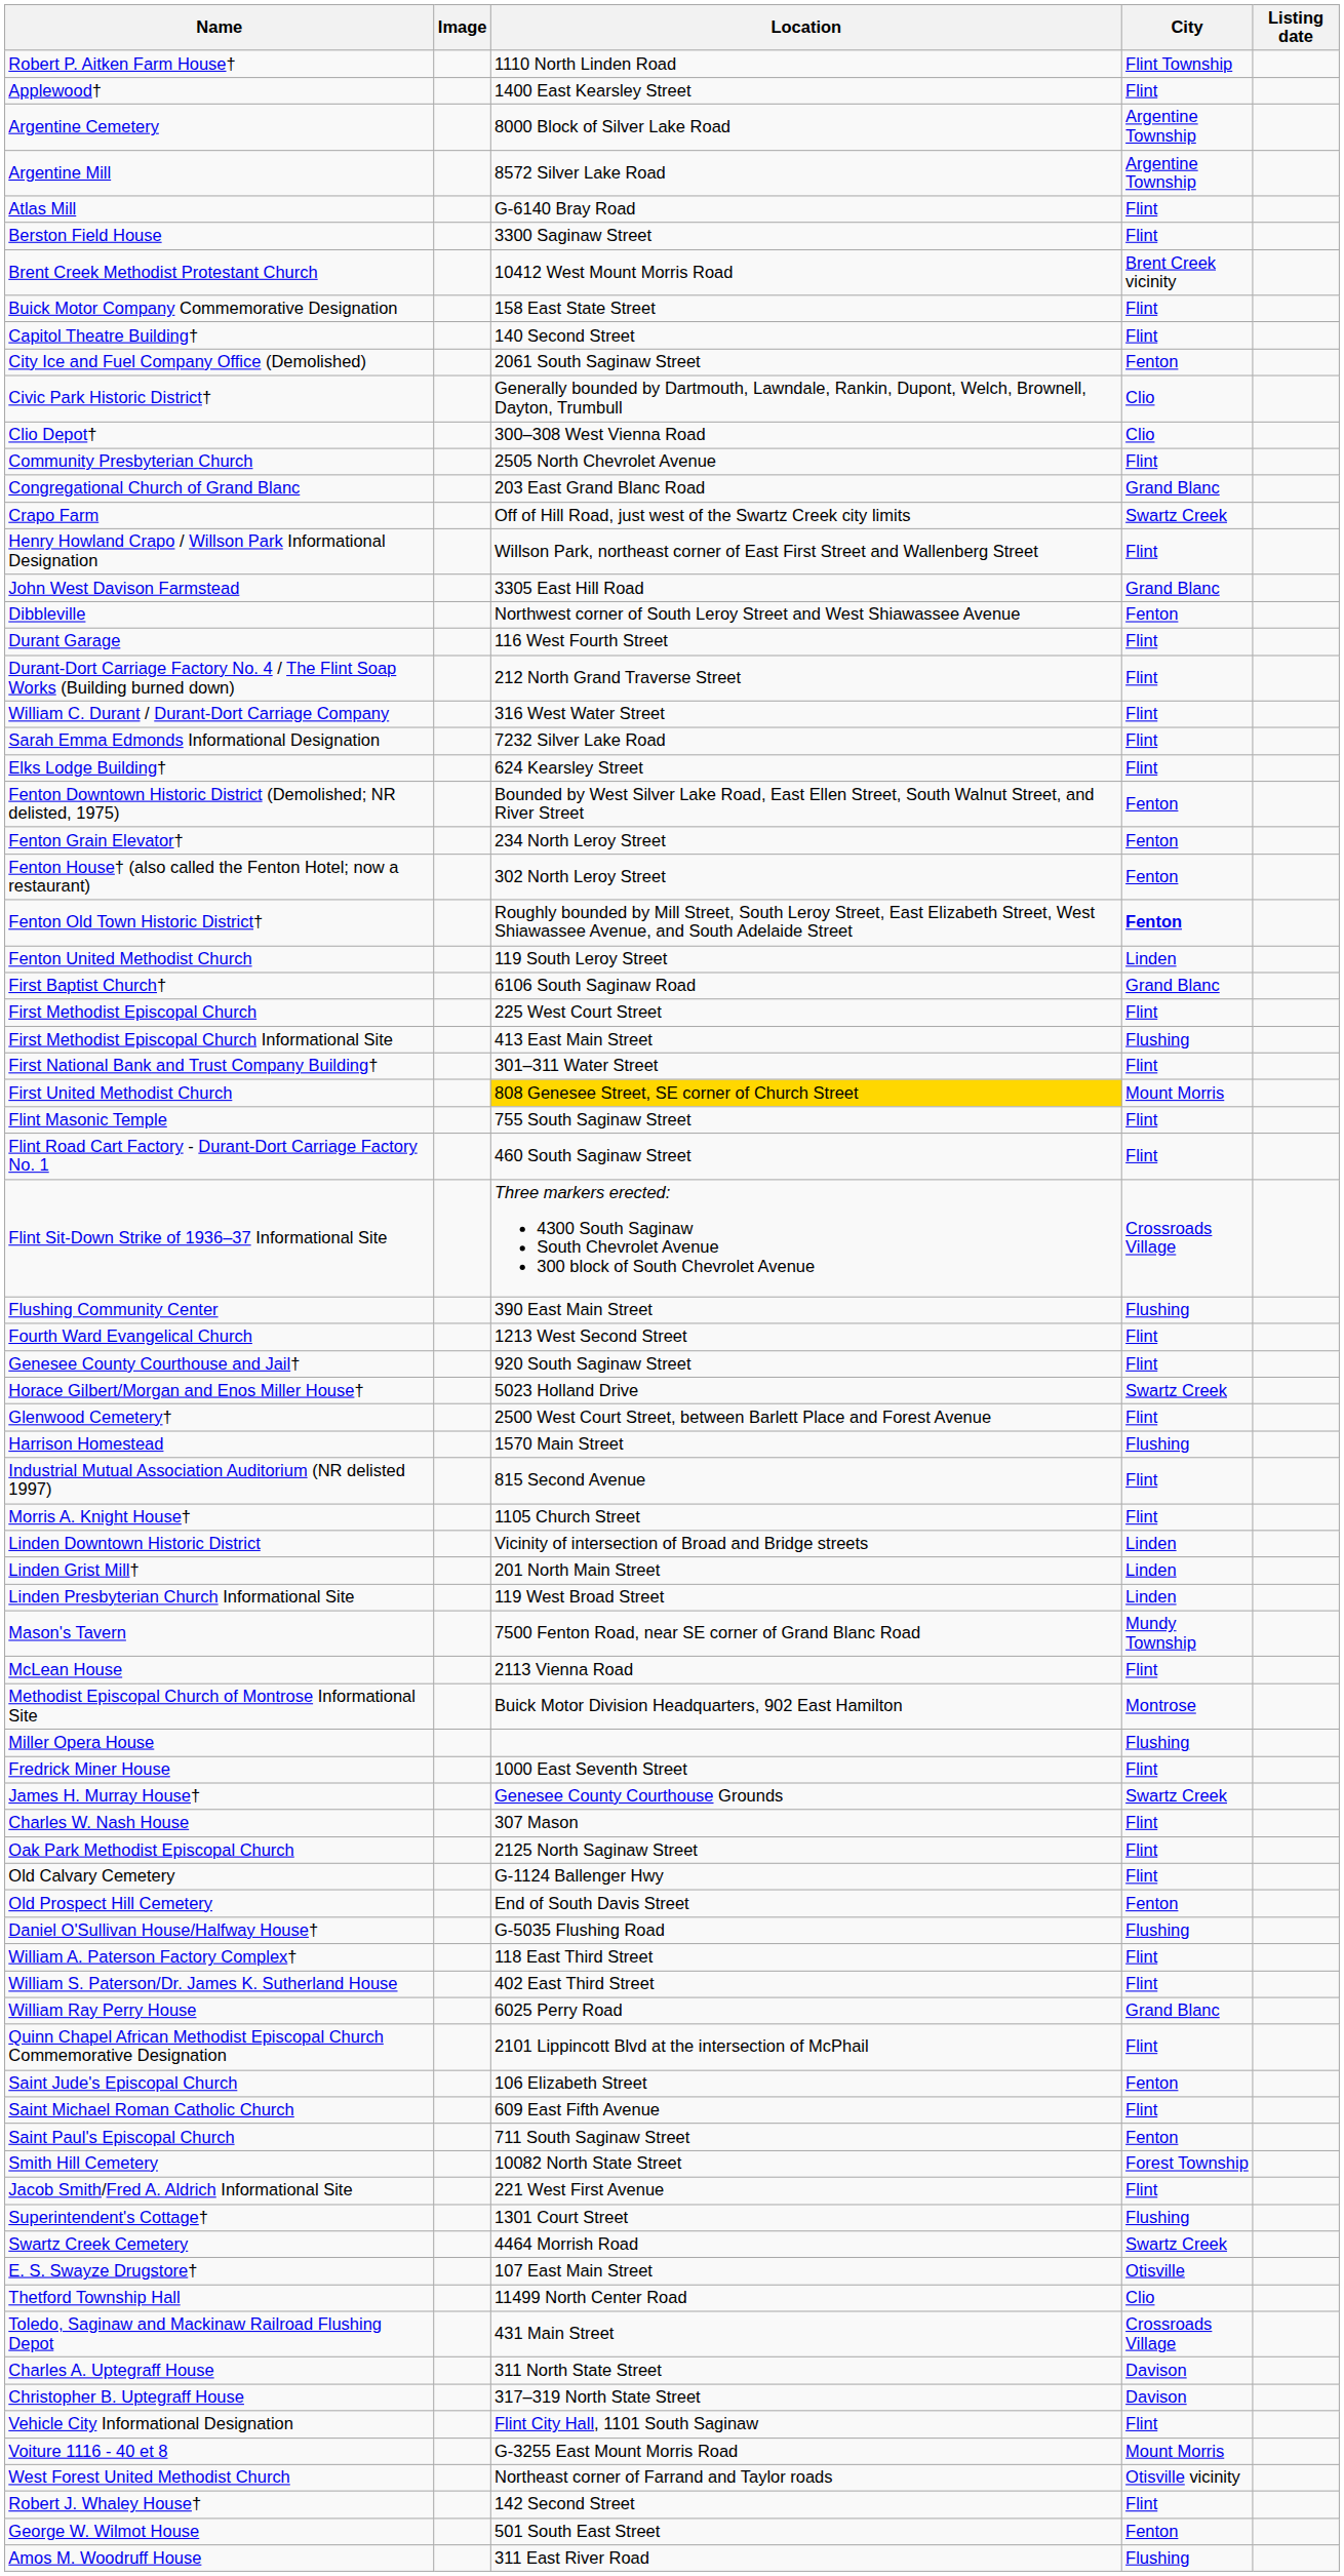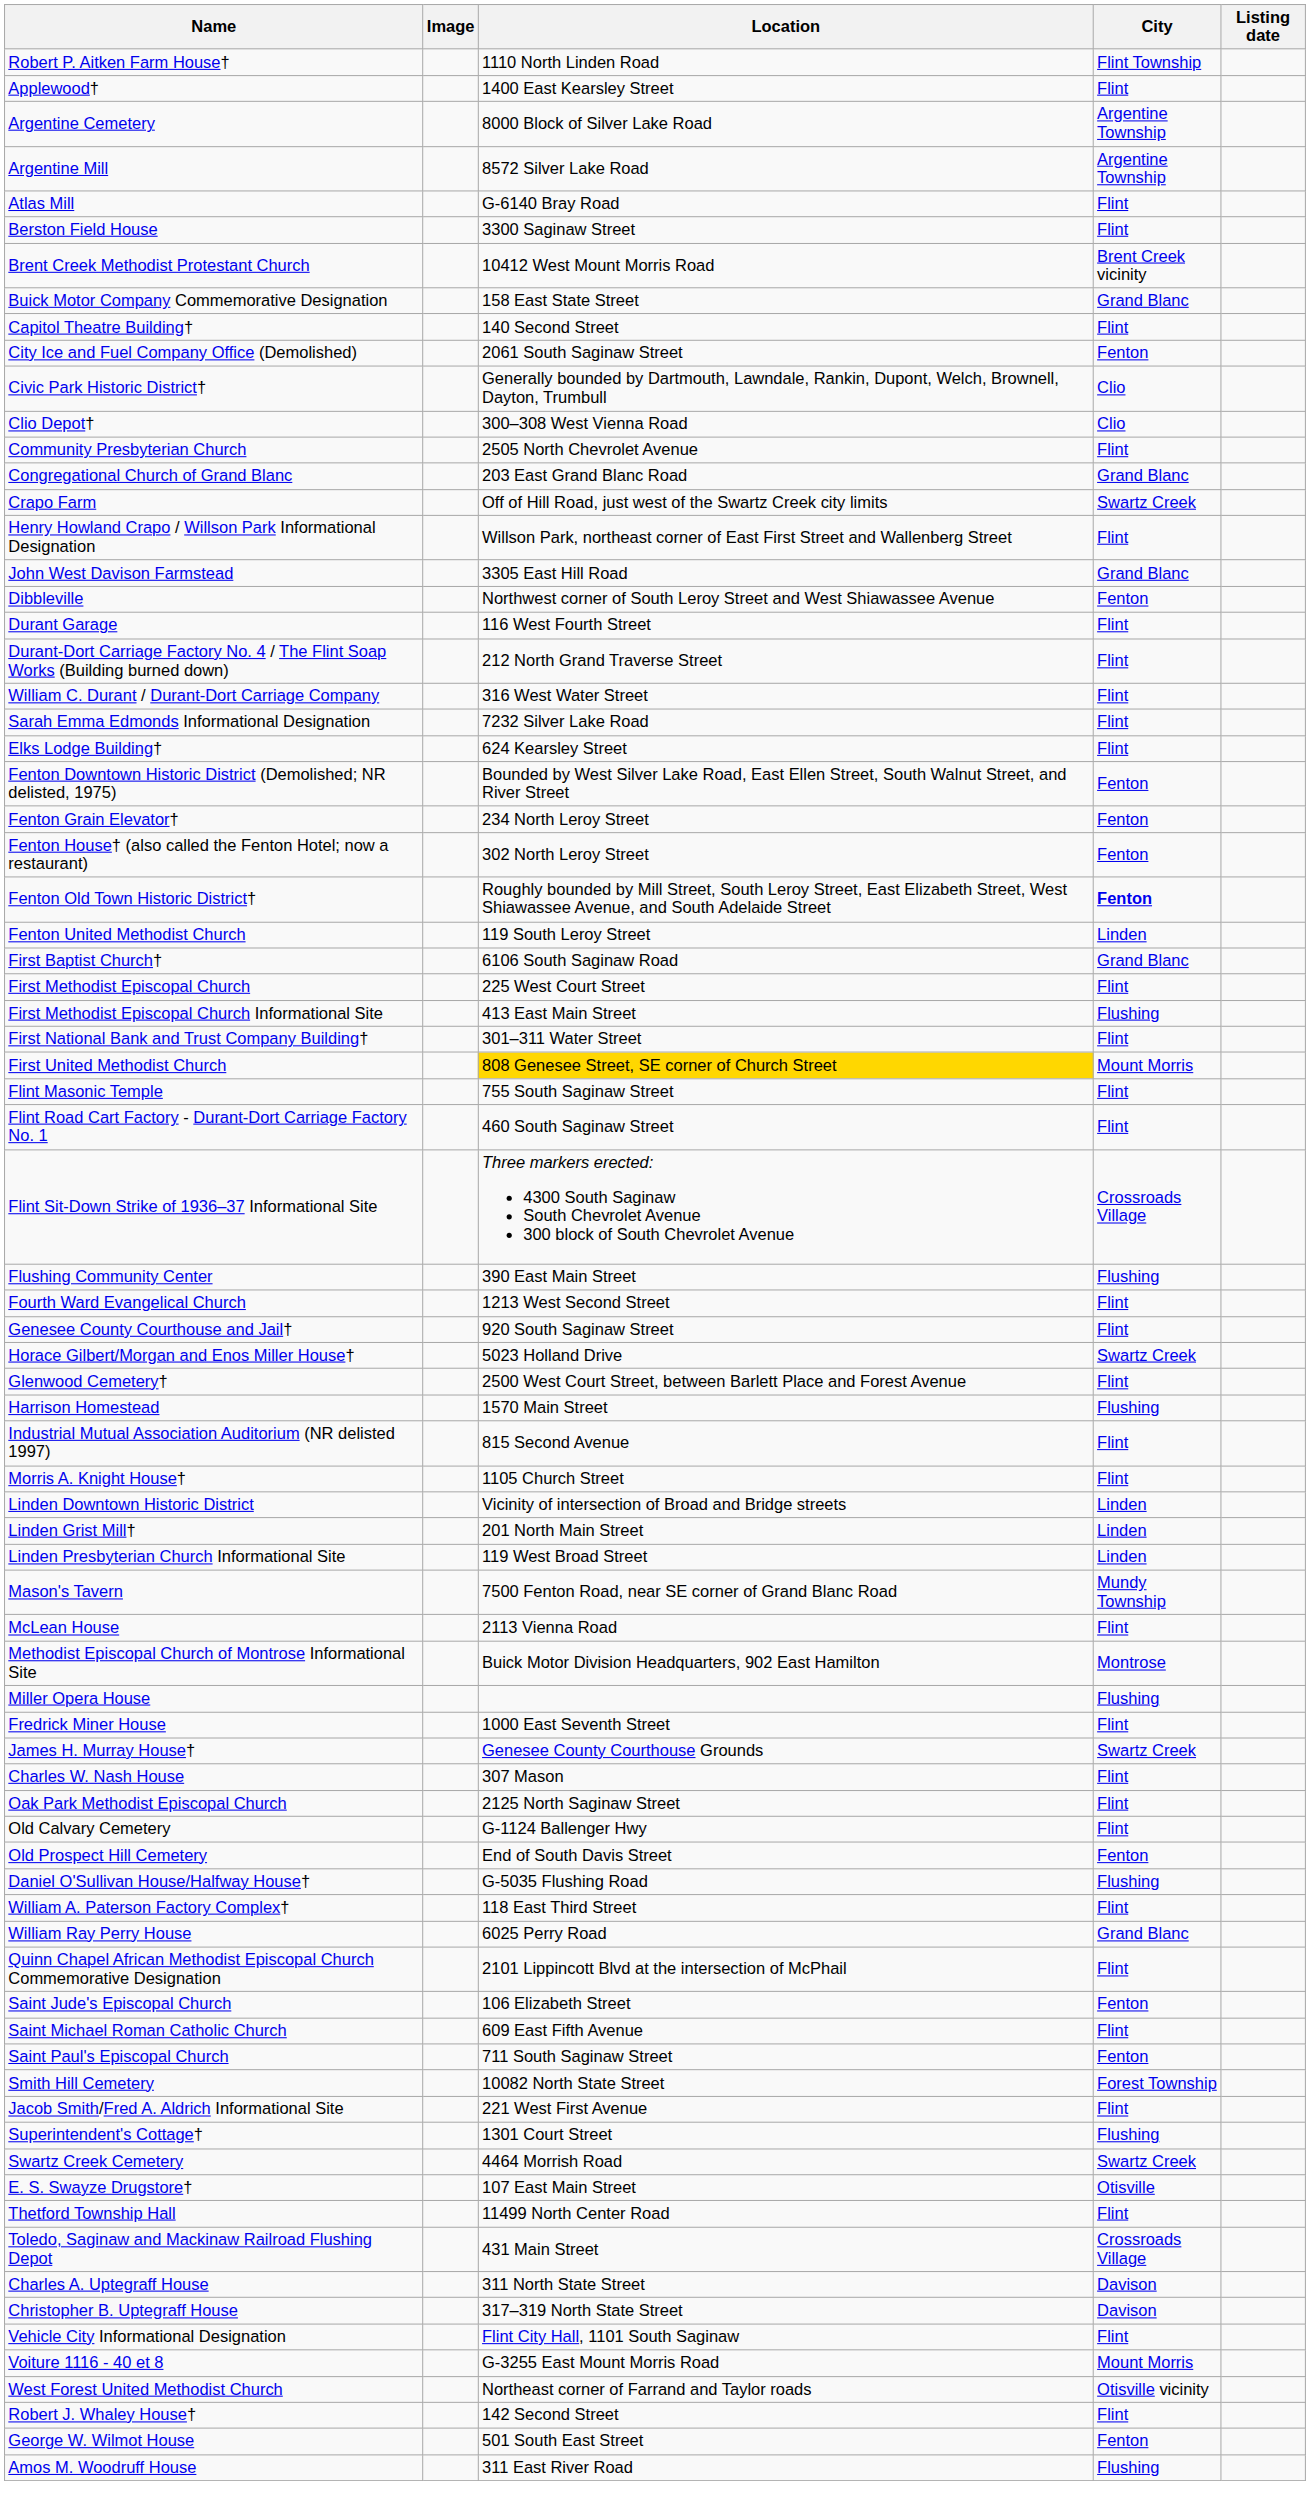Buick Motor Company Commemorative Designation | City: Flint -> Grand Blanc
- row: William S. Paterson/Dr. James K. Sutherland House | 402 East Third Street | Flint
Thetford Township Hall | City: Clio -> Flint
